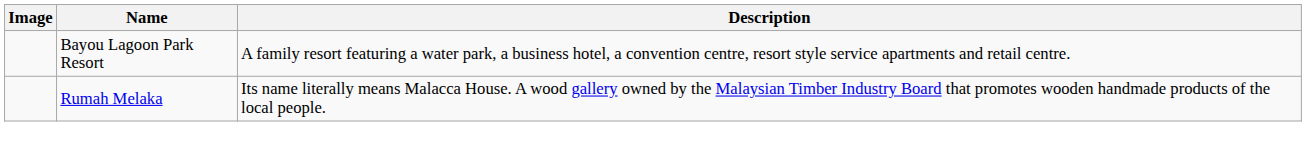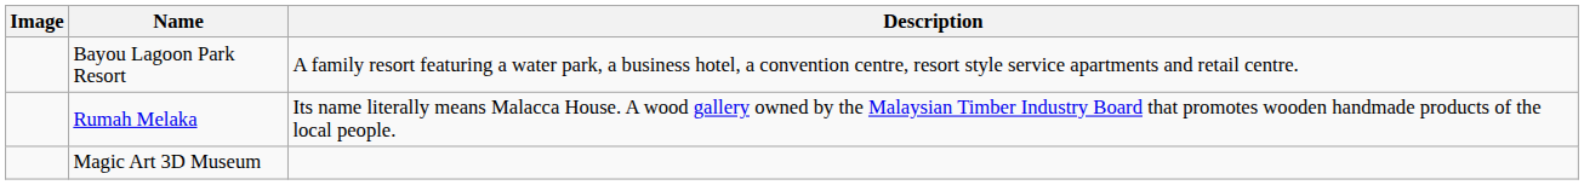+ row: Magic Art 3D Museum
